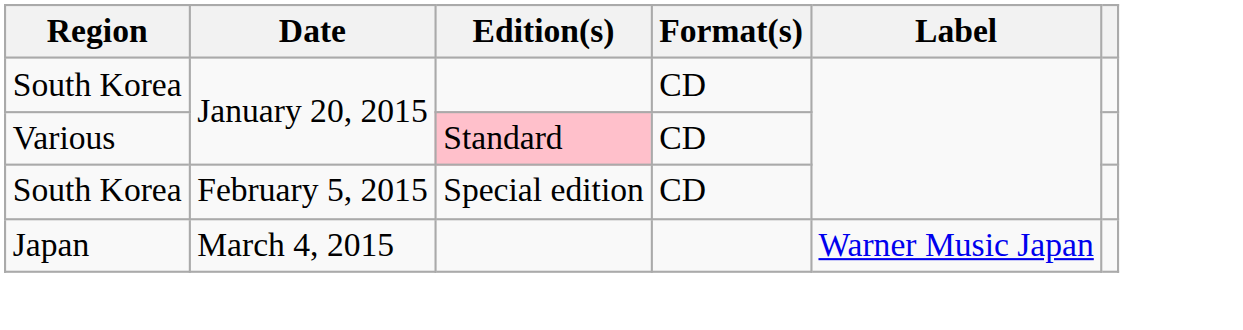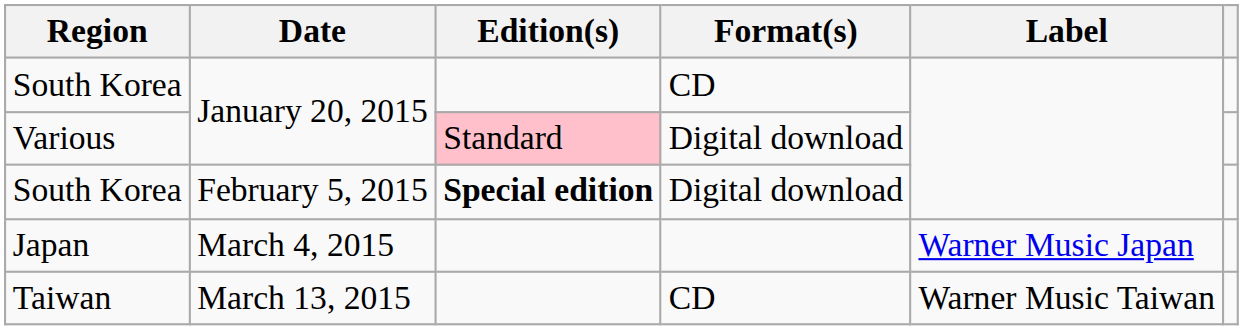Various | Format(s): CD -> Digital download
South Korea / February 5, 2015 | Edition(s): normal -> bold
South Korea / February 5, 2015 | Format(s): CD -> Digital download
+ row: Taiwan | March 13, 2015 | CD | Warner Music Taiwan
